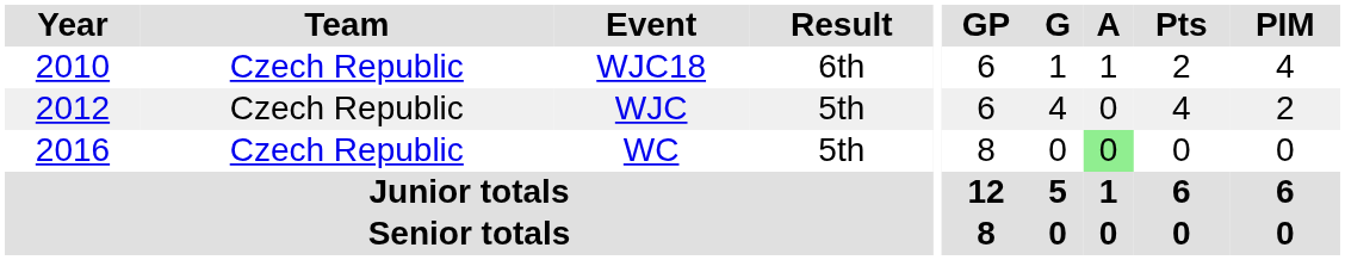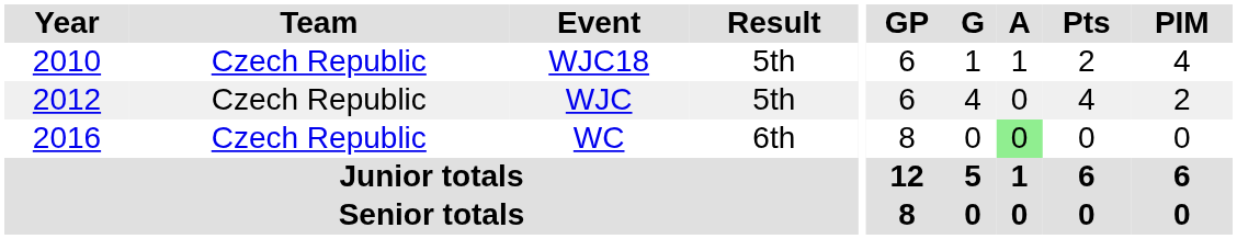WJC18 | Result: 6th -> 5th
WC | Result: 5th -> 6th
